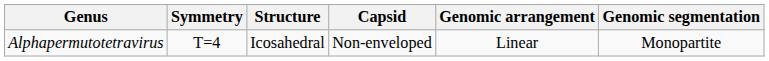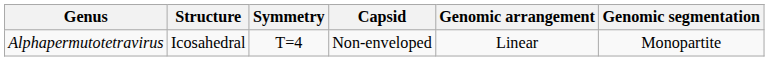columns swapped: Structure <-> Symmetry
